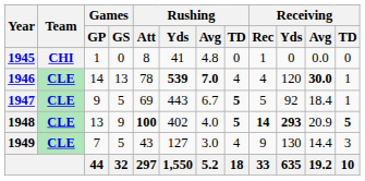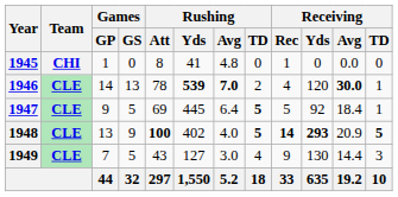1946 | Rushing / TD: 4 -> 2
1947 | Rushing / Yds: 443 -> 445
1947 | Rushing / Avg: 6.7 -> 6.4
